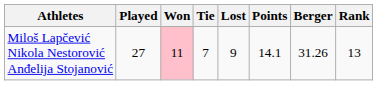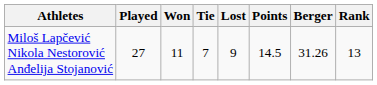Miloš Lapčević Nikola Nestorović Anđelija Stojanović | Won: pink background -> no background
Miloš Lapčević Nikola Nestorović Anđelija Stojanović | Points: 14.1 -> 14.5
